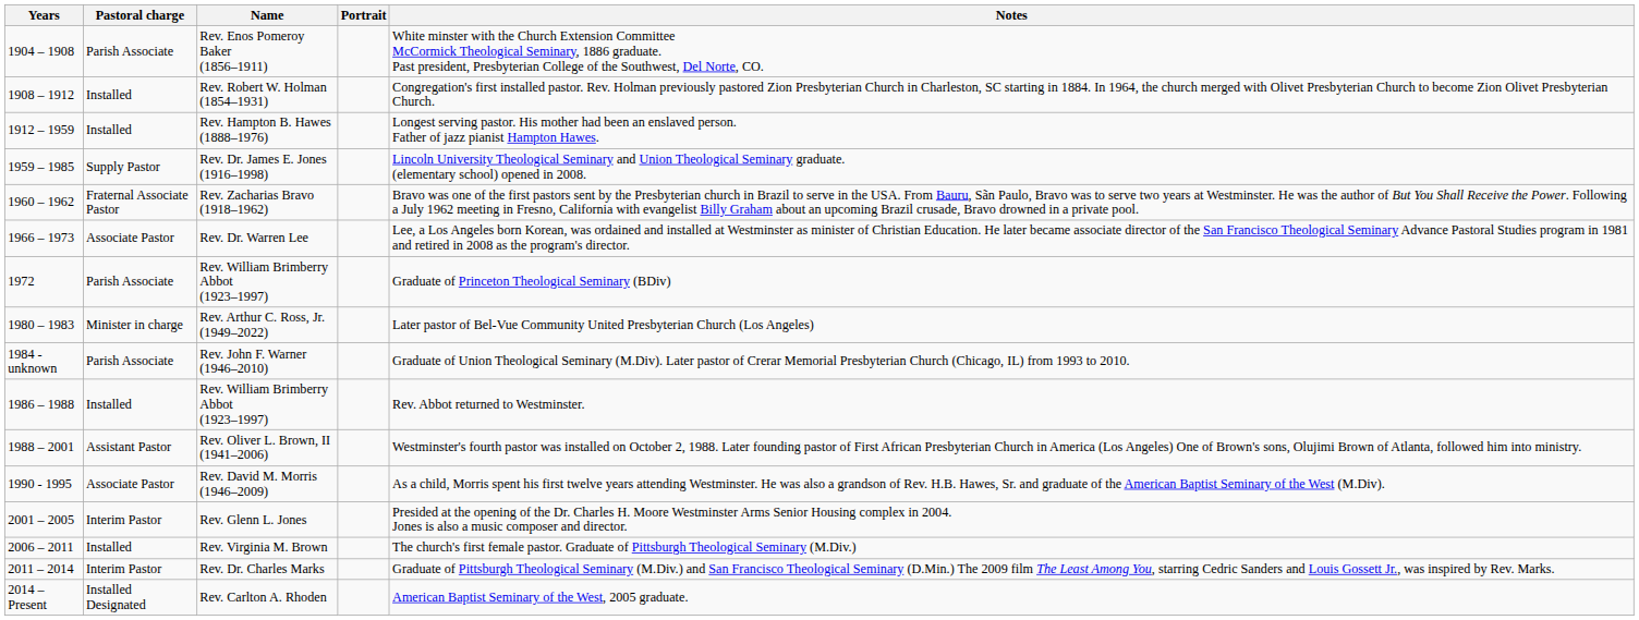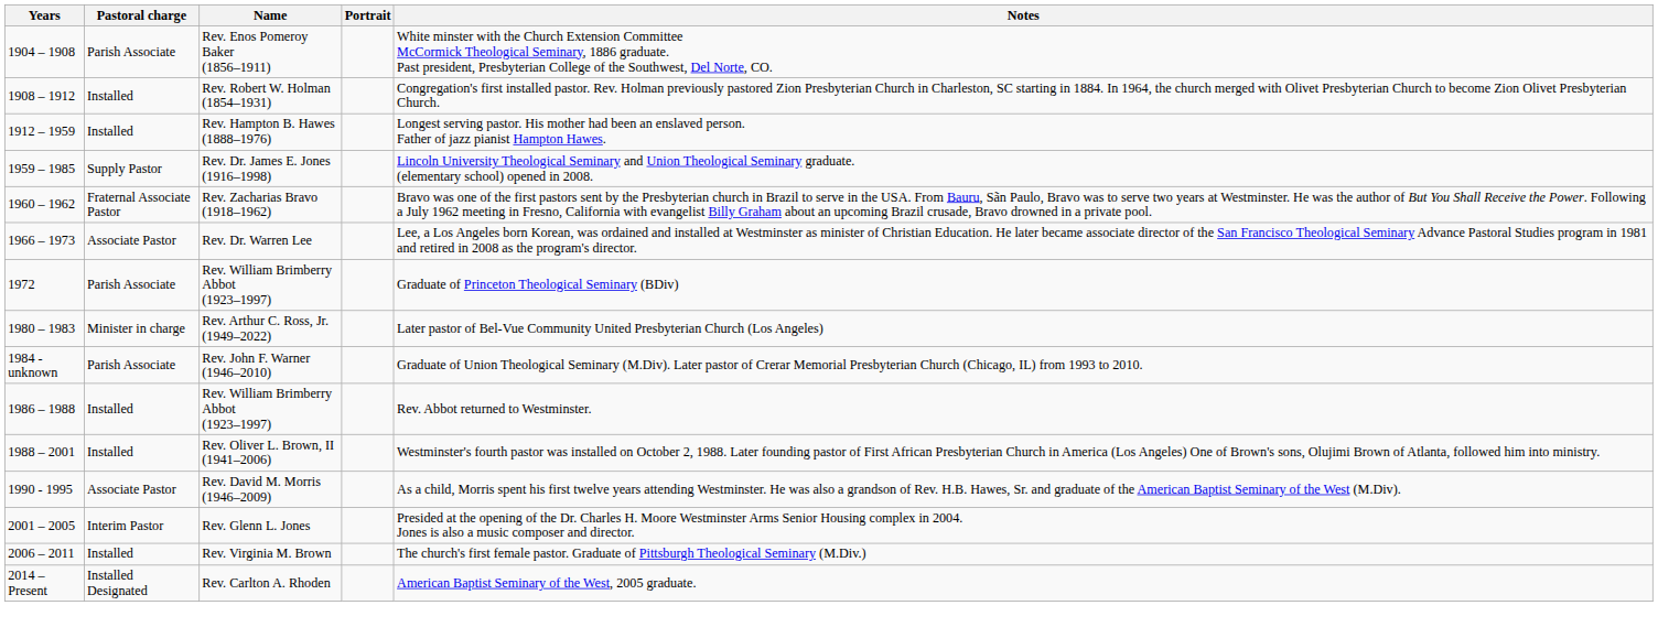Rev. Oliver L. Brown, II (1941–2006) | Pastoral charge: Assistant Pastor -> Installed
- row: 2011 – 2014 | Interim Pastor | Rev. Dr. Charles Marks | Graduate of Pittsburgh Theological Seminary (M.Div.) and San Francisco Theological Seminary (D.Min.) The 2009 film The Least Among You, starring Cedric Sanders and Louis Gossett Jr., was inspired by Rev. Marks.
